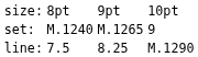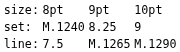set: | column 3: M.1265 -> 8.25
line: | column 3: 8.25 -> M.1265
